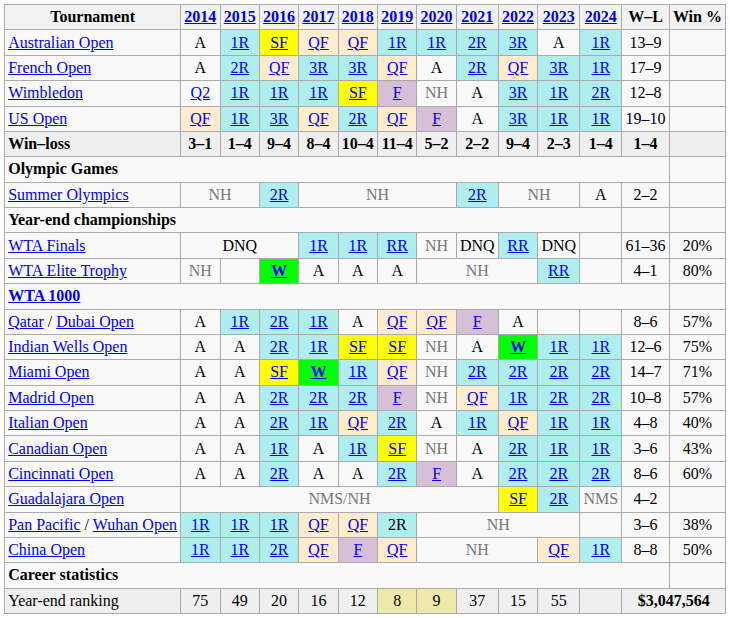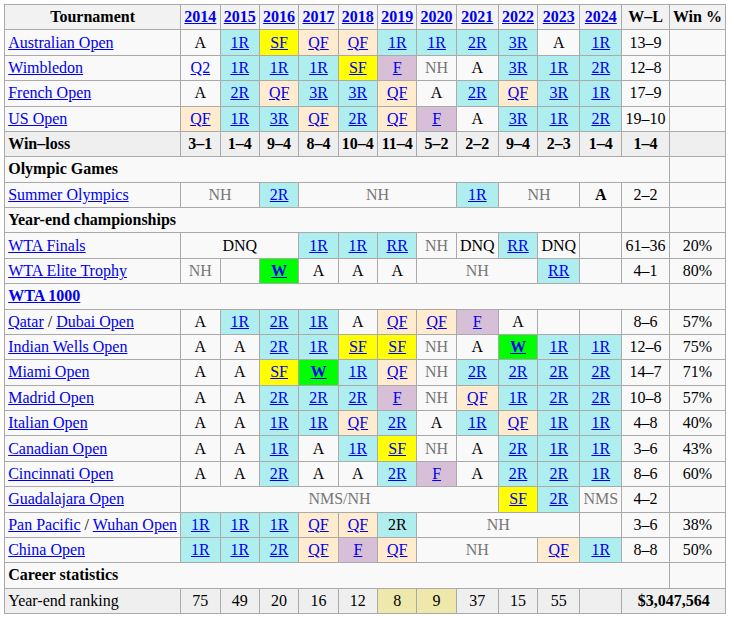rows swapped: French Open <-> Wimbledon
US Open | 2024: 1R -> 2R
Summer Olympics | 2021: 2R -> 1R
Summer Olympics | 2024: normal -> bold
Italian Open | 2016: 2R -> 1R
Cincinnati Open | 2024: 2R -> 1R
